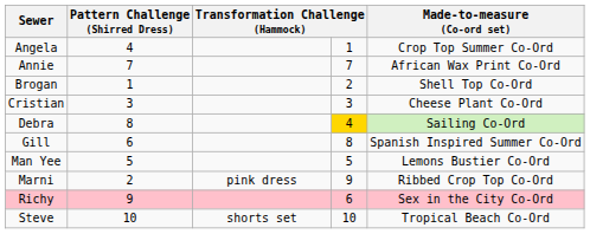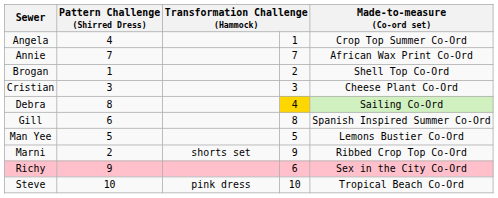Marni | column 3: pink dress -> shorts set
Steve | column 3: shorts set -> pink dress
